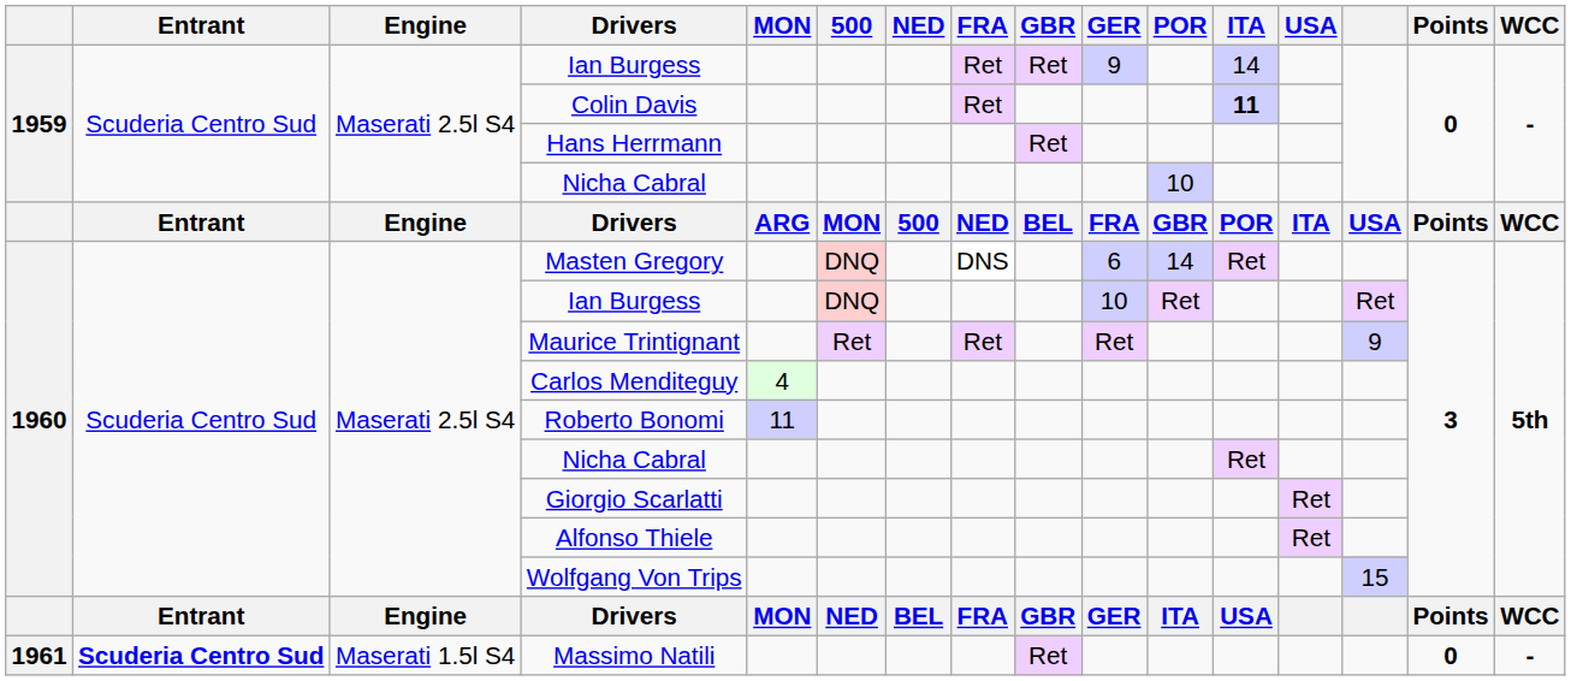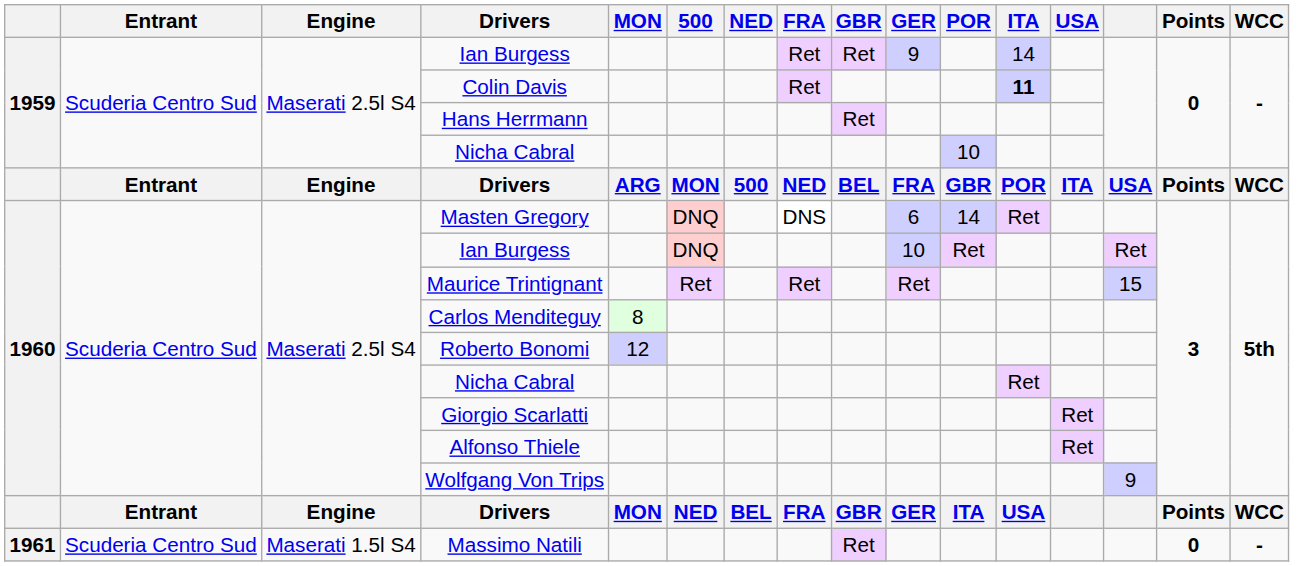Maurice Trintignant | column 14: 9 -> 15
Carlos Menditeguy | MON: 4 -> 8
Roberto Bonomi | MON: 11 -> 12
Wolfgang Von Trips | column 14: 15 -> 9
Massimo Natili | Entrant: bold -> normal
